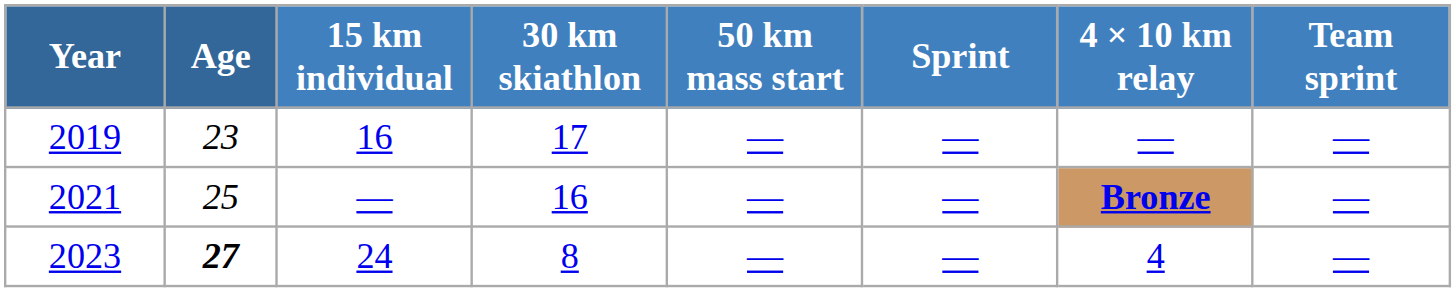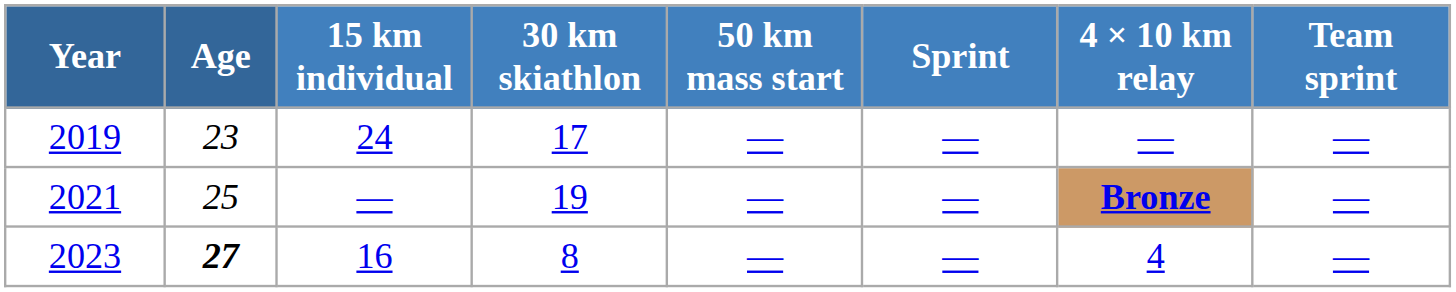2019 | 15 km individual: 16 -> 24
2021 | 30 km skiathlon: 16 -> 19
2023 | 15 km individual: 24 -> 16
